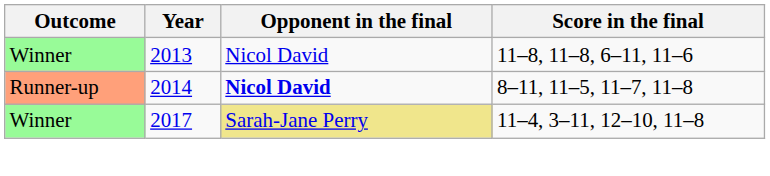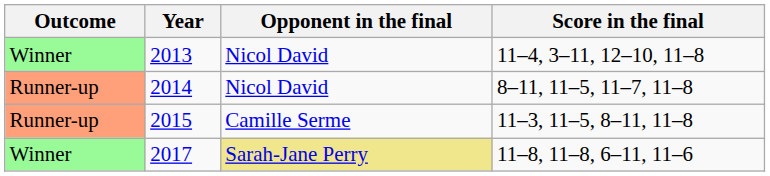2013 | Score in the final: 11–8, 11–8, 6–11, 11–6 -> 11–4, 3–11, 12–10, 11–8
2014 | Opponent in the final: bold -> normal
+ row: Runner-up | 2015 | Camille Serme | 11–3, 11–5, 8–11, 11–8
2017 | Score in the final: 11–4, 3–11, 12–10, 11–8 -> 11–8, 11–8, 6–11, 11–6
